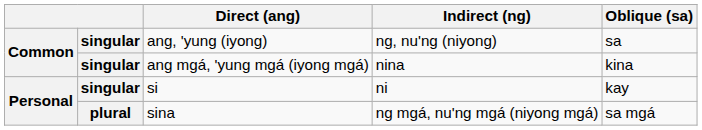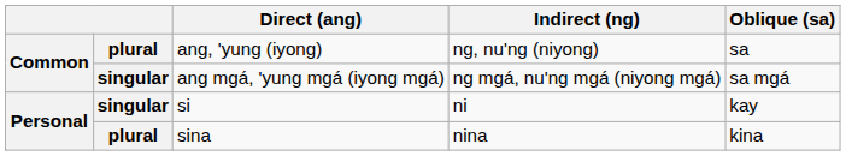ang, 'yung (iyong) | column 2: singular -> plural
ang mgá, 'yung mgá (iyong mgá) | Indirect (ng): nina -> ng mgá, nu'ng mgá (niyong mgá)
ang mgá, 'yung mgá (iyong mgá) | Oblique (sa): kina -> sa mgá
sina | Indirect (ng): ng mgá, nu'ng mgá (niyong mgá) -> nina
sina | Oblique (sa): sa mgá -> kina
